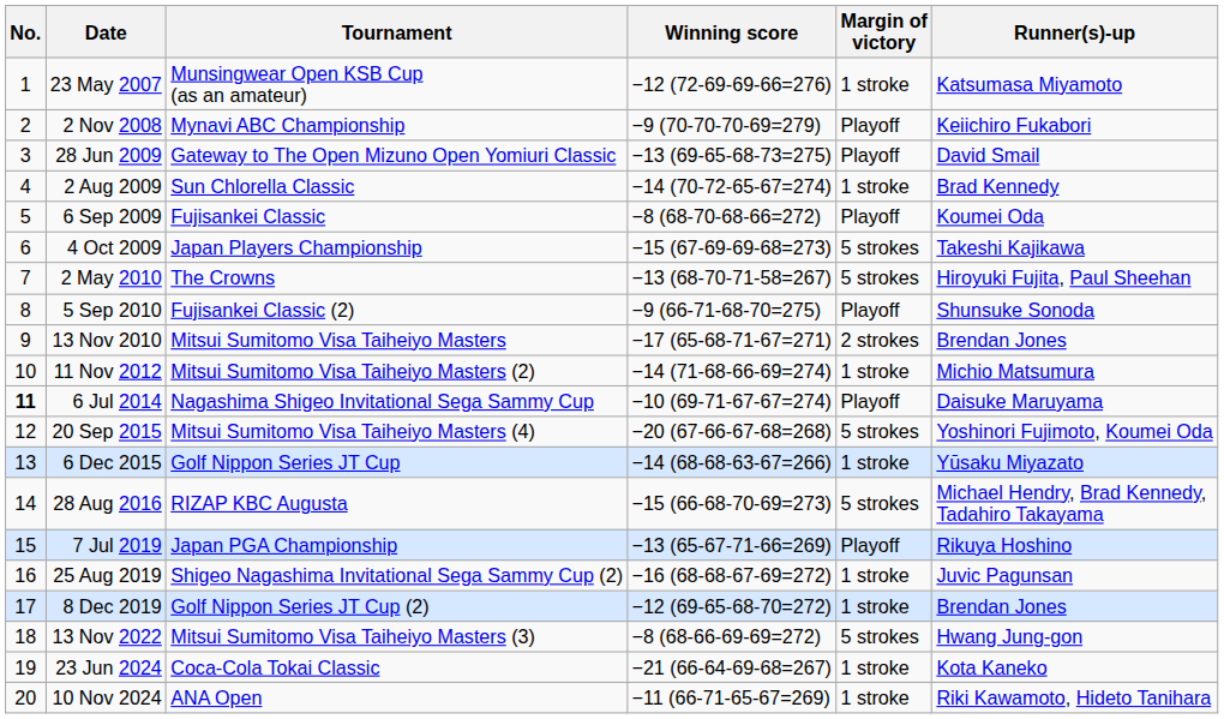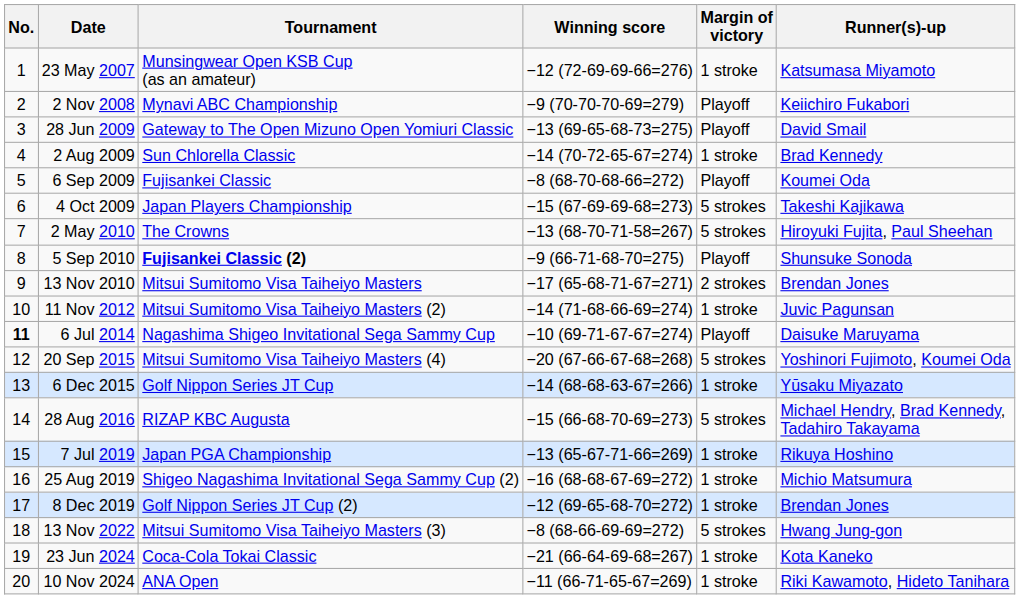5 Sep 2010 | Tournament: normal -> bold
11 Nov 2012 | Runner(s)-up: Michio Matsumura -> Juvic Pagunsan
7 Jul 2019 | Margin of victory: Playoff -> 1 stroke
25 Aug 2019 | Runner(s)-up: Juvic Pagunsan -> Michio Matsumura
